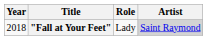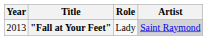"Fall at Your Feet" | Year: 2018 -> 2013
